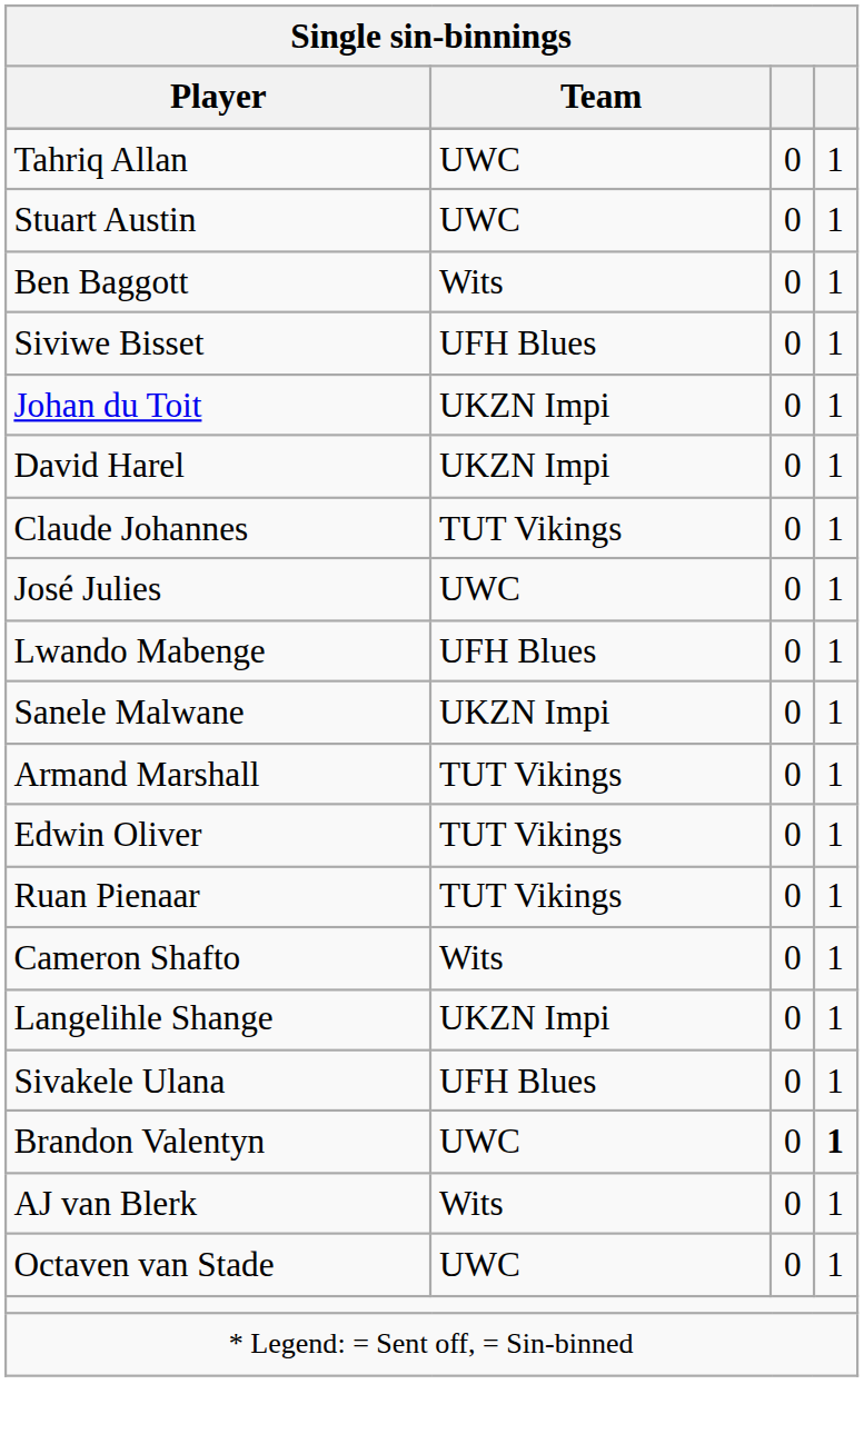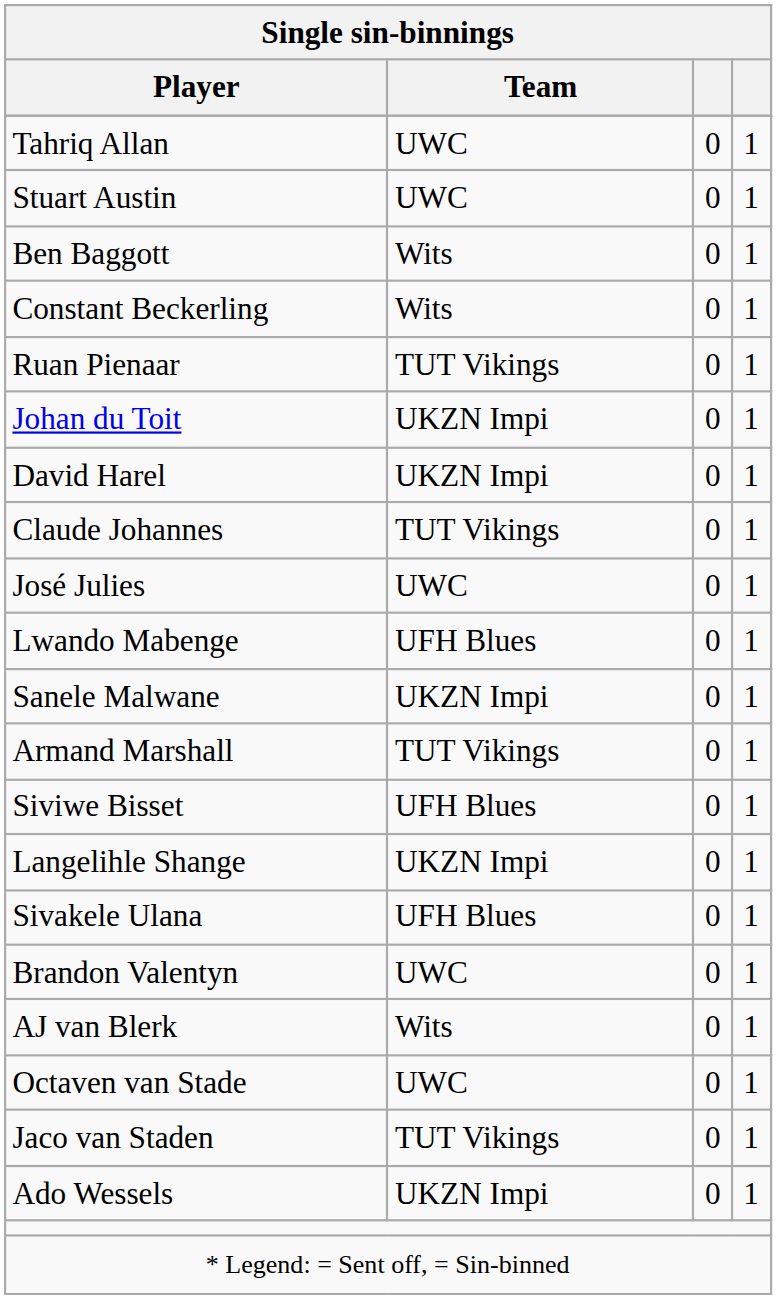+ row: Constant Beckerling | Wits | 0 | 1
rows swapped: Siviwe Bisset <-> Ruan Pienaar
- row: Edwin Oliver | TUT Vikings | 0 | 1
- row: Cameron Shafto | Wits | 0 | 1
Brandon Valentyn | column 4: bold -> normal
+ row: Jaco van Staden | TUT Vikings | 0 | 1
+ row: Ado Wessels | UKZN Impi | 0 | 1
